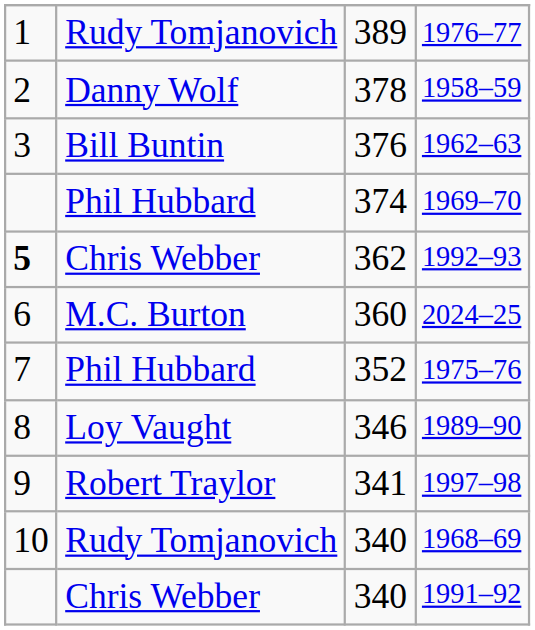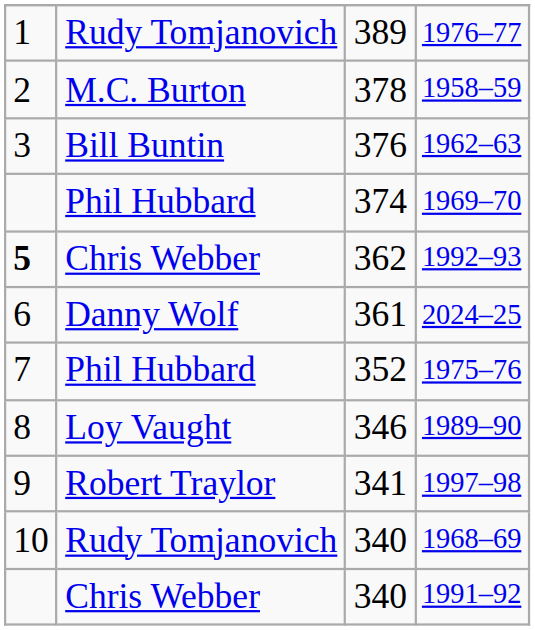1958–59 | column 2: Danny Wolf -> M.C. Burton
2024–25 | column 2: M.C. Burton -> Danny Wolf
2024–25 | column 3: 360 -> 361
